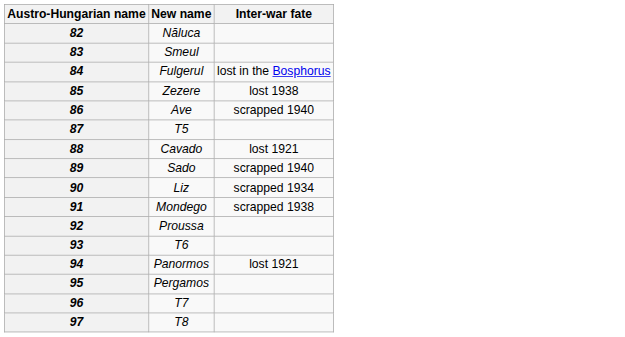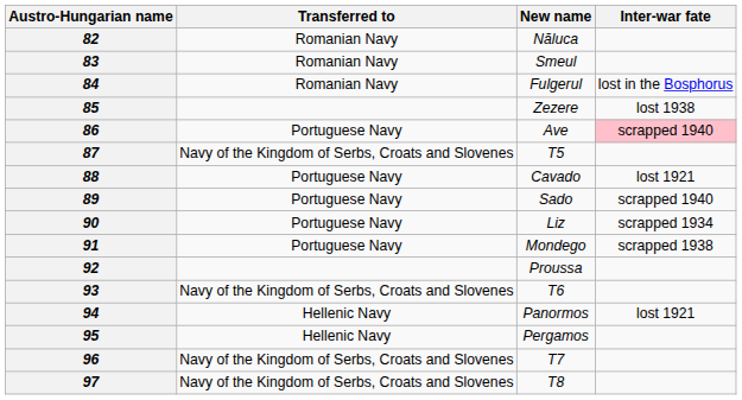+ column: Transferred to | Romanian Navy | Romanian Navy | Romanian Navy | Portuguese Navy | Navy of the Kingdom of Serbs, Croats and Slovenes | Portuguese Navy | Portuguese Navy | Portuguese Navy | Portuguese Navy | Navy of the Kingdom of Serbs, Croats and Slovenes | Hellenic Navy | Hellenic Navy | Navy of the Kingdom of Serbs, Croats and Slovenes | Navy of the Kingdom of Serbs, Croats and Slovenes
86 | Inter-war fate: no background -> pink background
